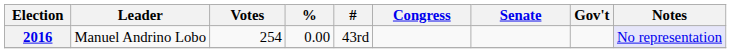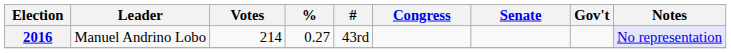2016 | Votes: 254 -> 214
2016 | %: 0.00 -> 0.27
